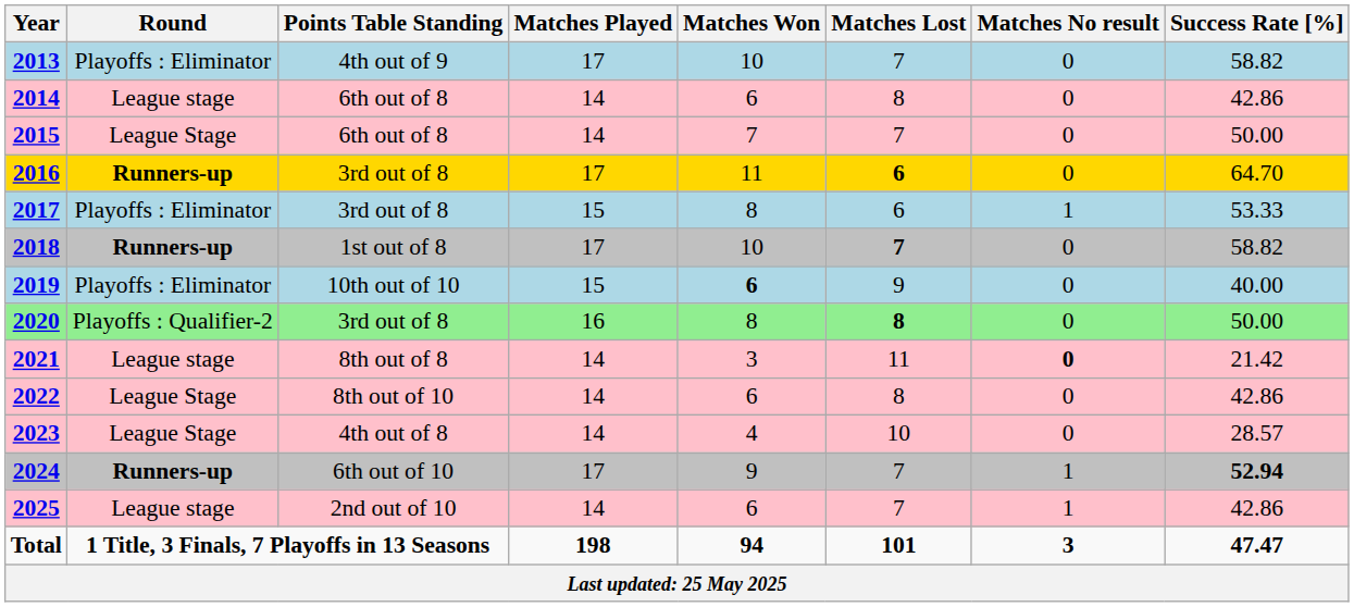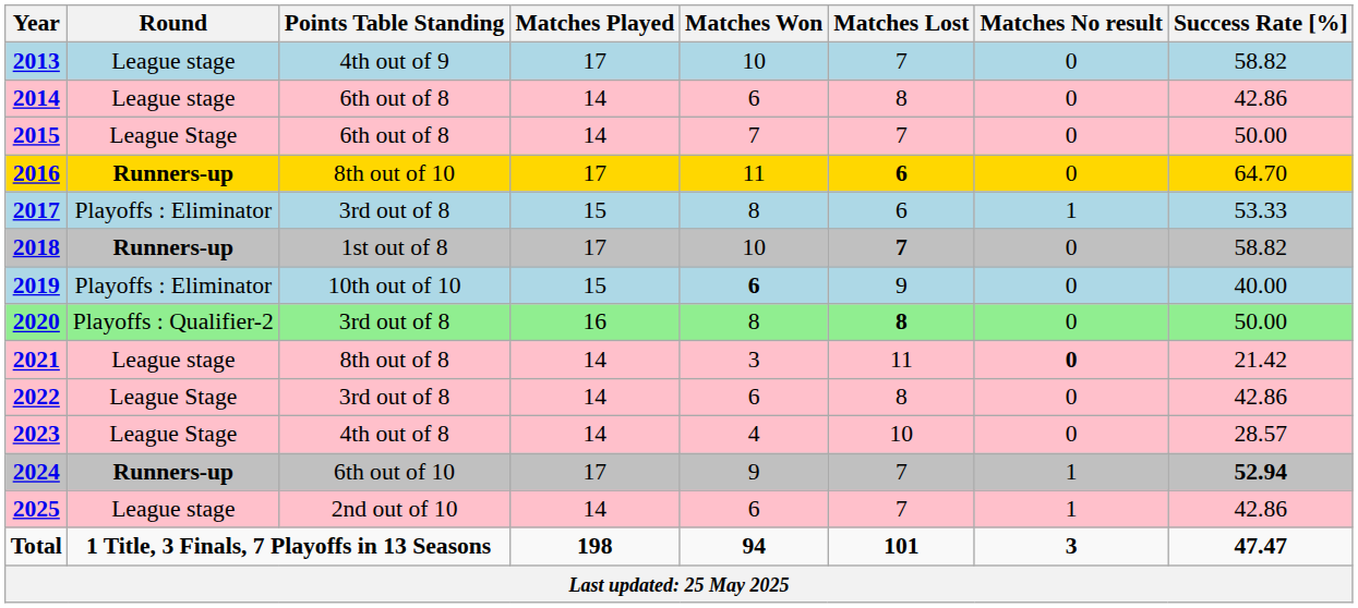2013 | Round: Playoffs : Eliminator -> League stage
2016 | Points Table Standing: 3rd out of 8 -> 8th out of 10
2022 | Points Table Standing: 8th out of 10 -> 3rd out of 8
